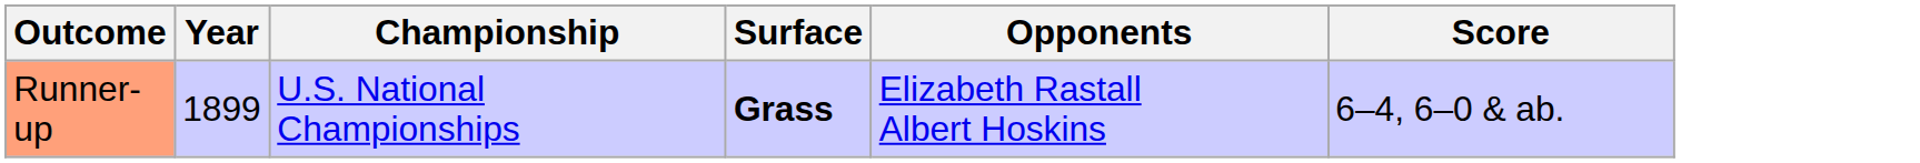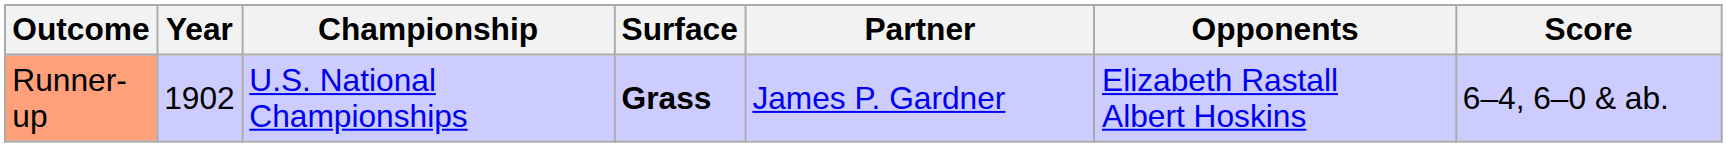+ column: Partner | James P. Gardner
Runner-up | Year: 1899 -> 1902
